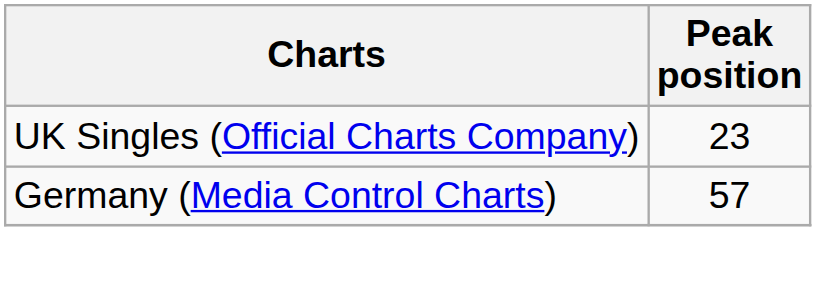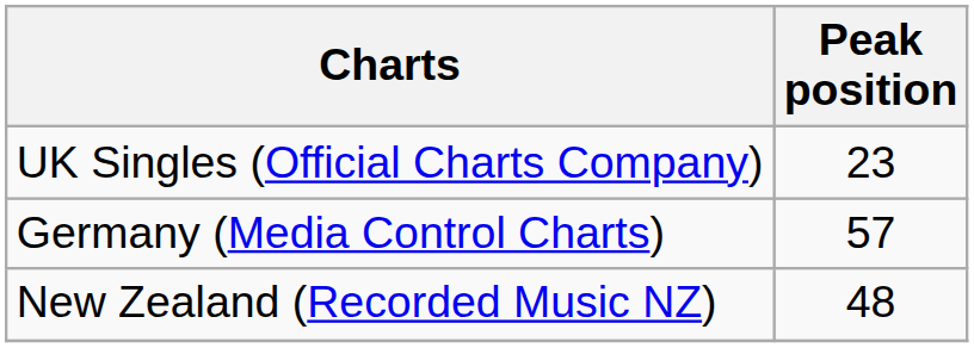+ row: New Zealand (Recorded Music NZ) | 48
